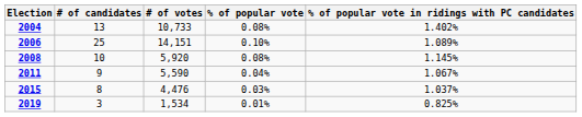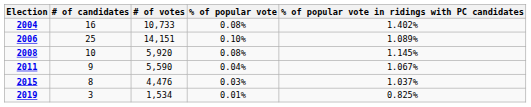2004 | # of candidates: 13 -> 16
